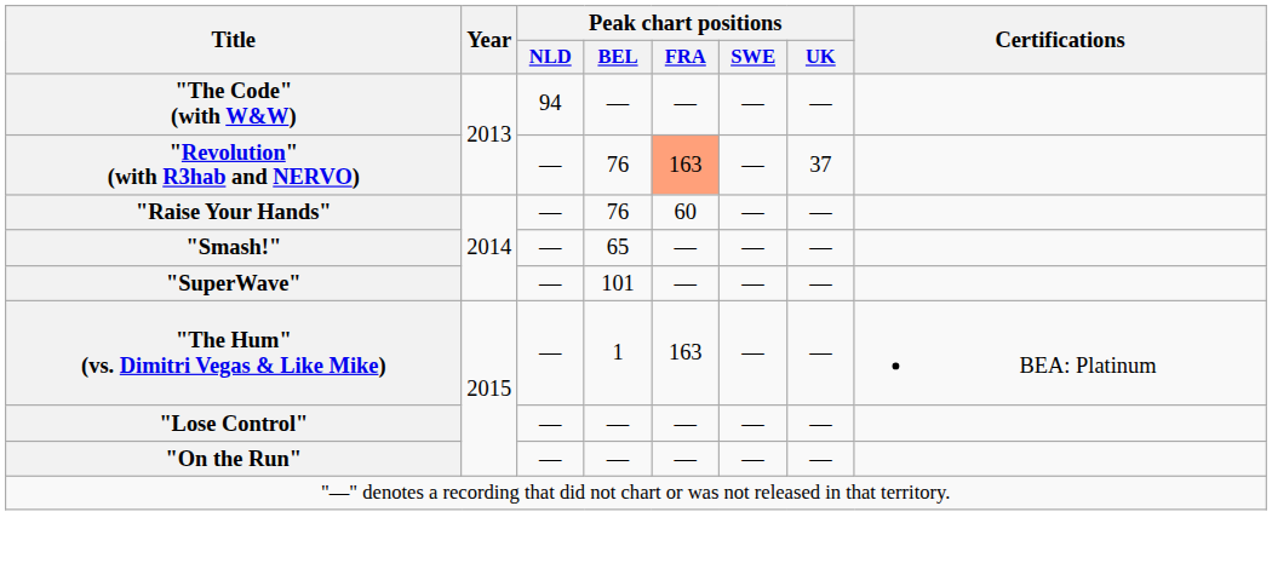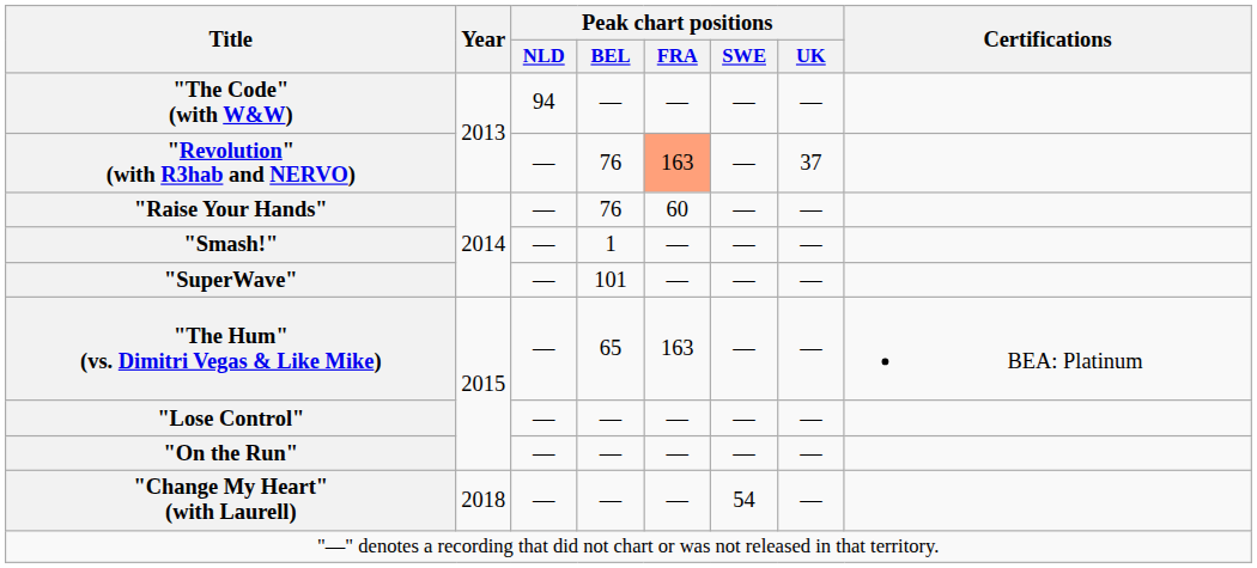"Smash!" | Peak chart positions / BEL: 65 -> 1
"The Hum" (vs. Dimitri Vegas & Like Mike) | Peak chart positions / BEL: 1 -> 65
+ row: "Change My Heart" (with Laurell) | 2018 | — | — | — | 54 | —
